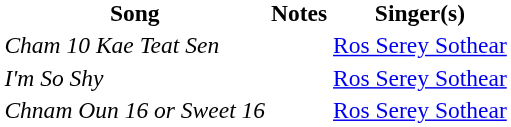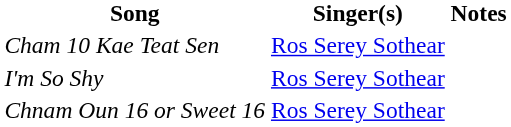columns swapped: Singer(s) <-> Notes
